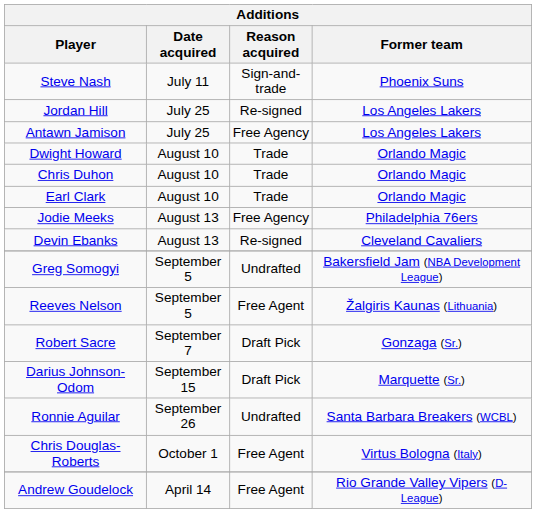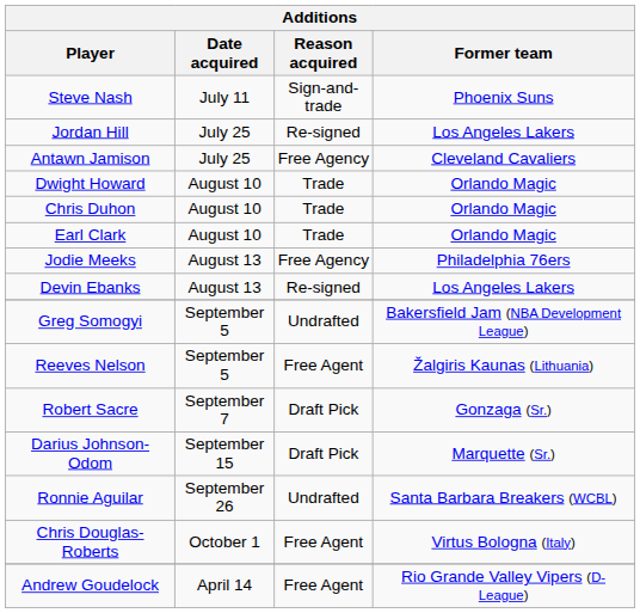Antawn Jamison | Former team: Los Angeles Lakers -> Cleveland Cavaliers
Devin Ebanks | Former team: Cleveland Cavaliers -> Los Angeles Lakers
